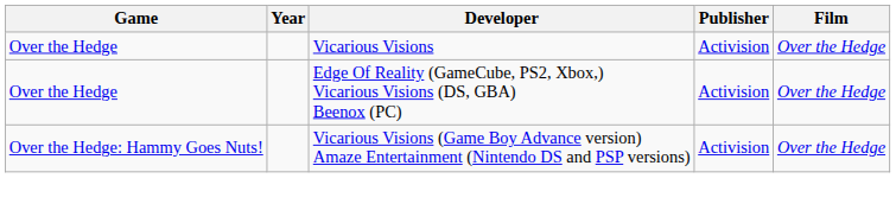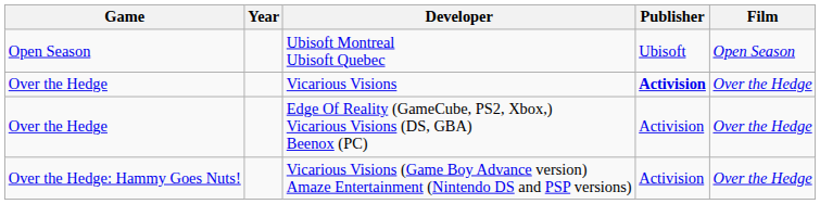+ row: Open Season | Ubisoft Montreal Ubisoft Quebec | Ubisoft | Open Season
Vicarious Visions | Publisher: normal -> bold
